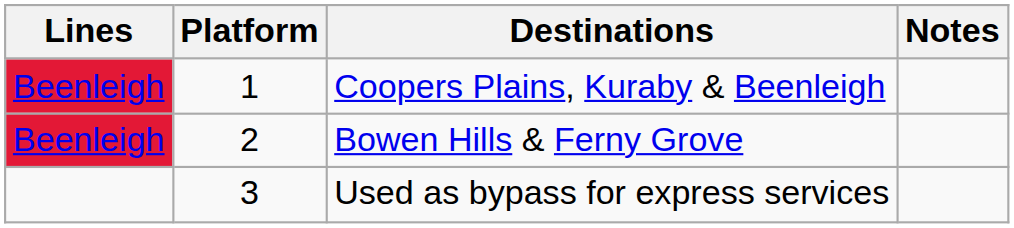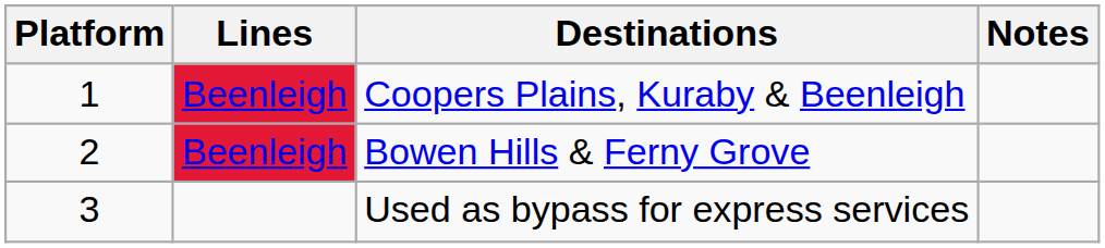columns swapped: Platform <-> Lines
